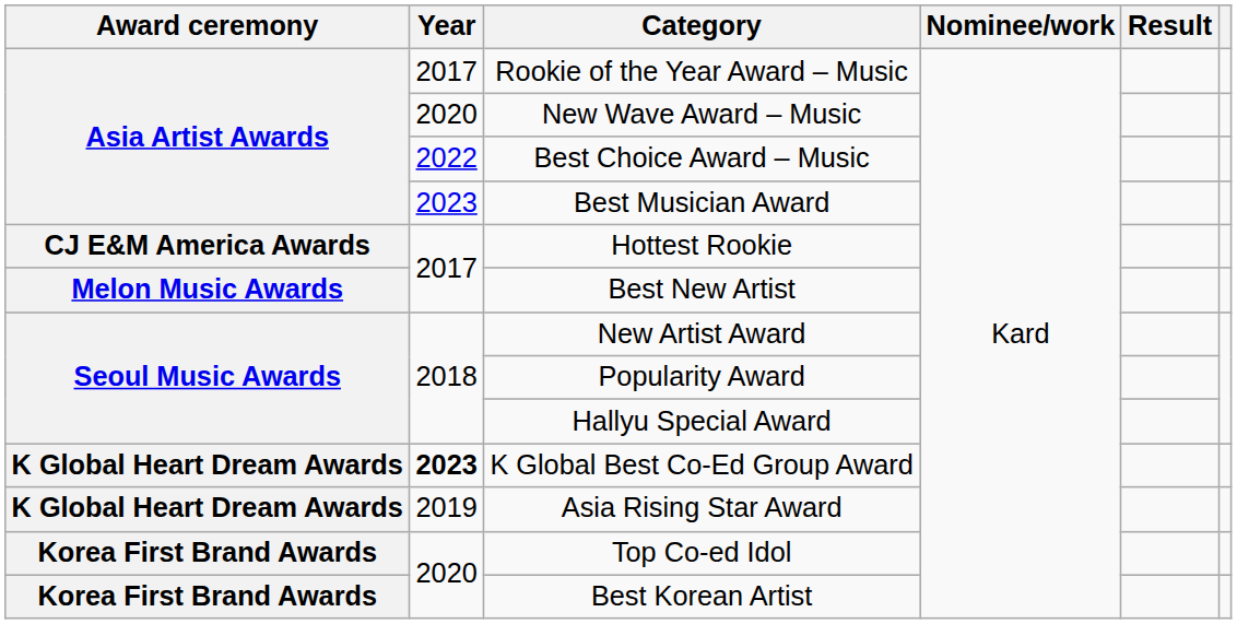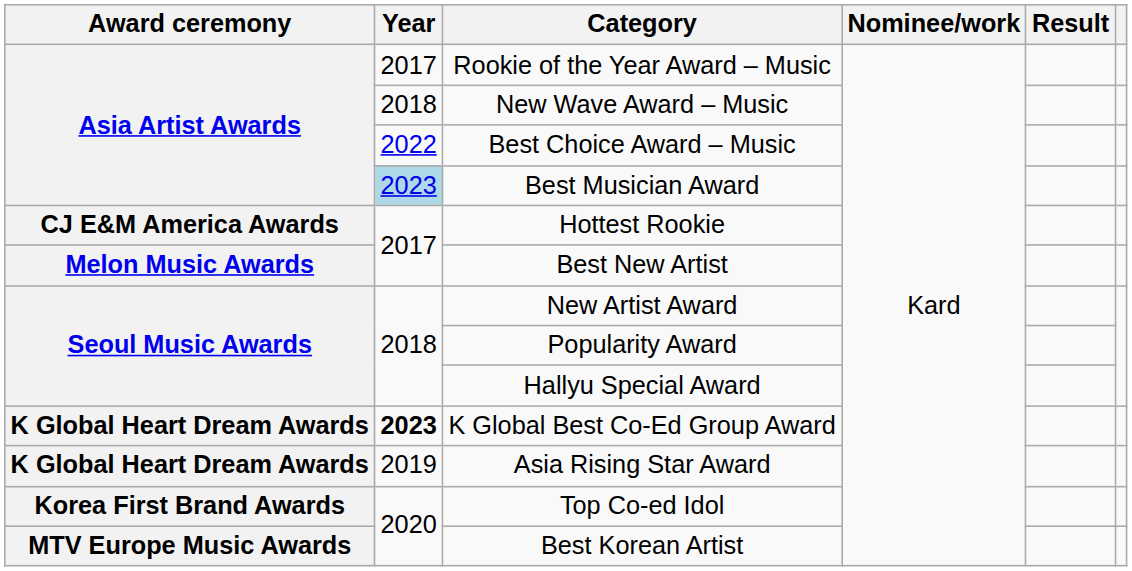New Wave Award – Music | Year: 2020 -> 2018
Best Musician Award | Year: no background -> lightblue background
Best Korean Artist | Award ceremony: Korea First Brand Awards -> MTV Europe Music Awards
